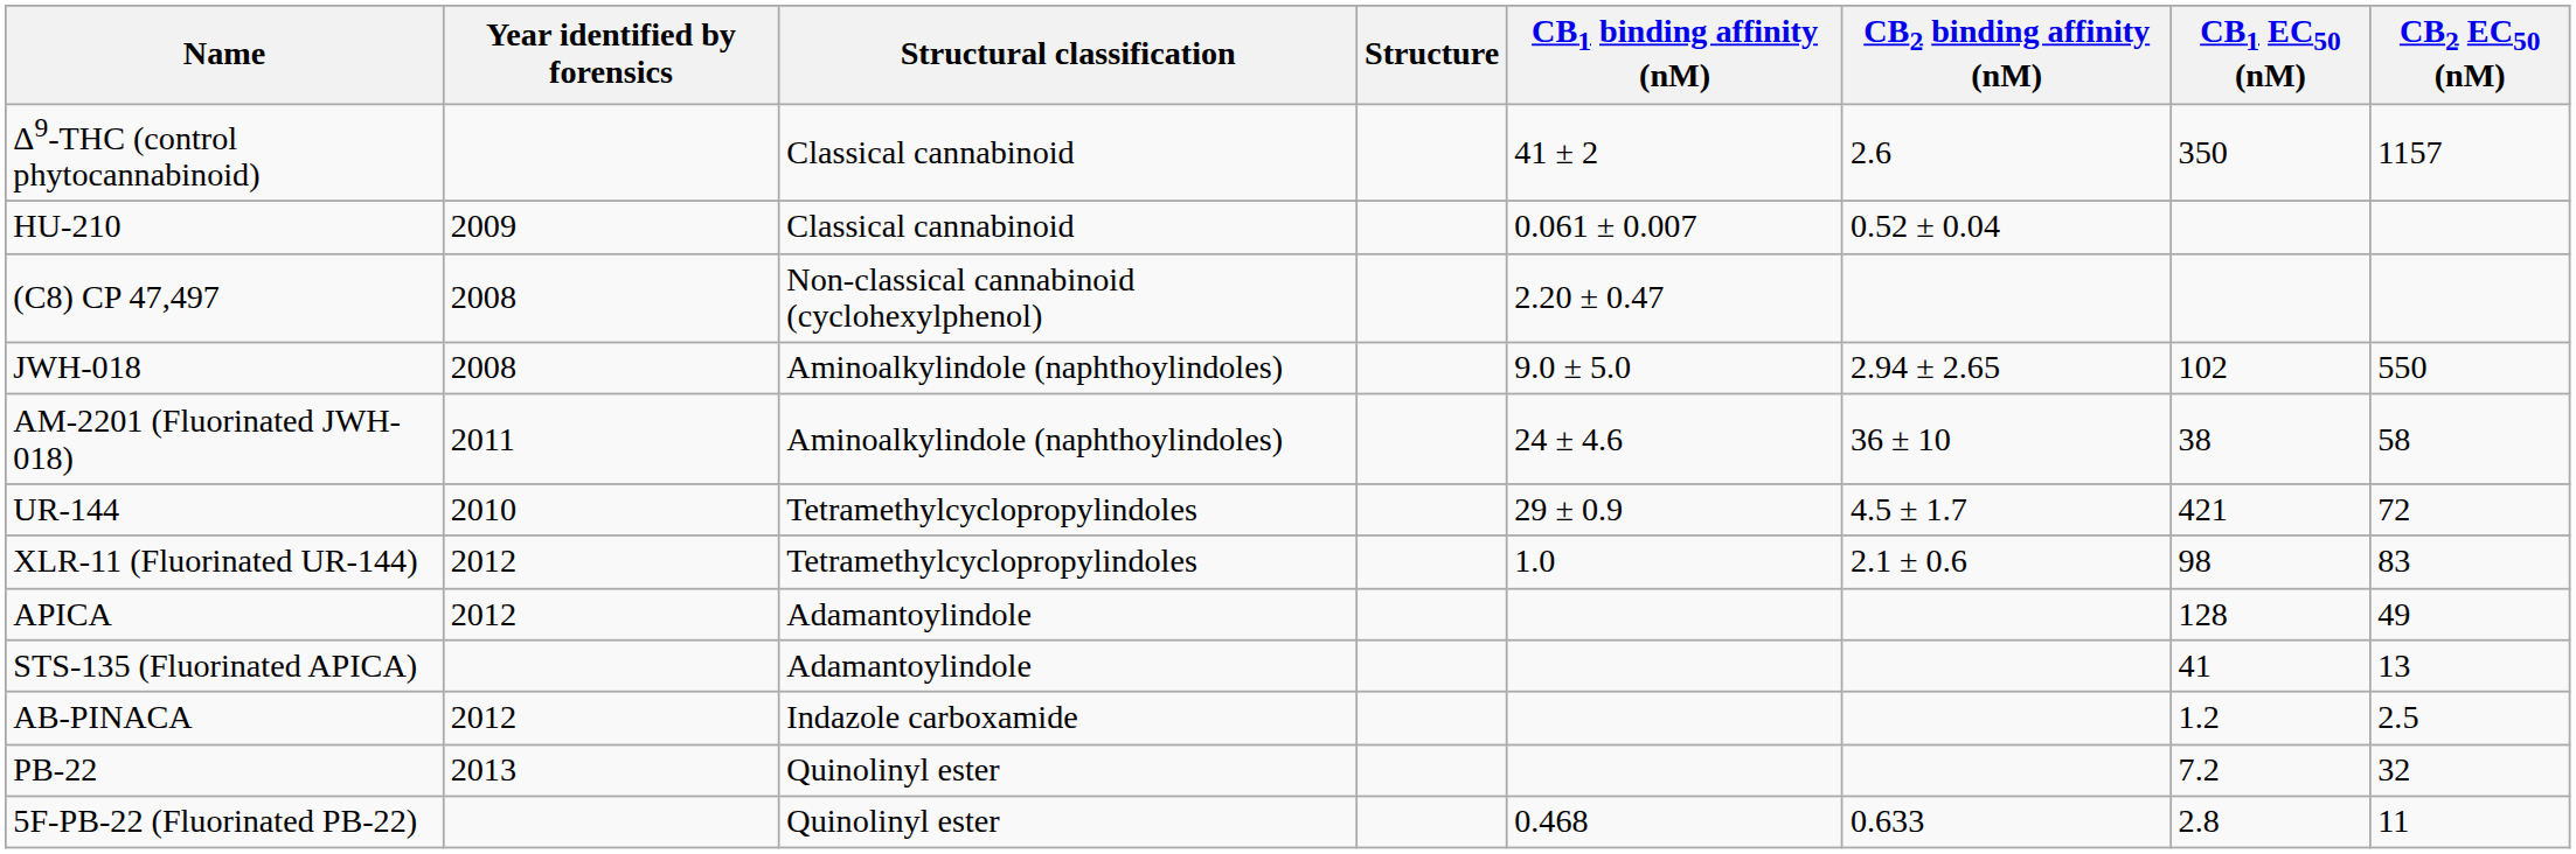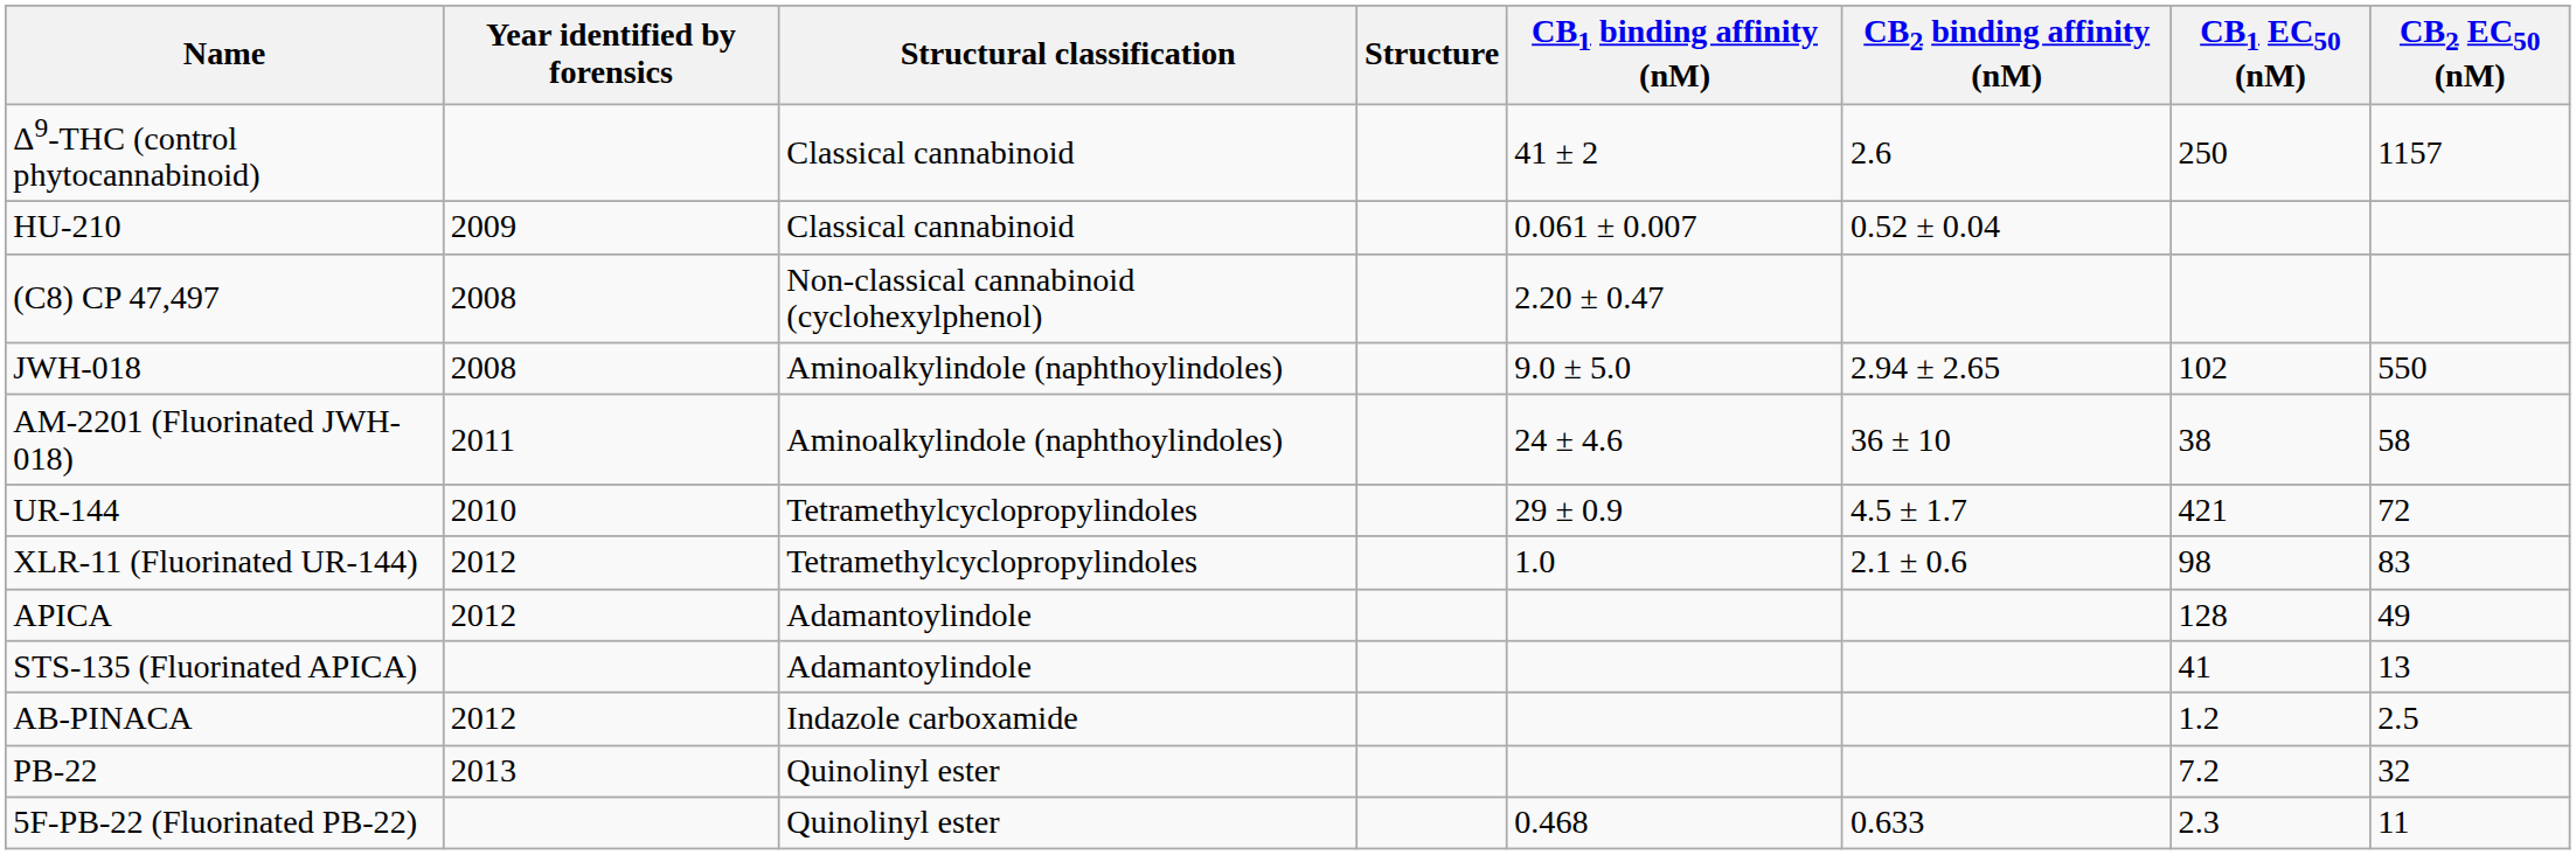Δ9-THC (control phytocannabinoid) | CB1 EC50 (nM): 350 -> 250
5F-PB-22 (Fluorinated PB-22) | CB1 EC50 (nM): 2.8 -> 2.3
